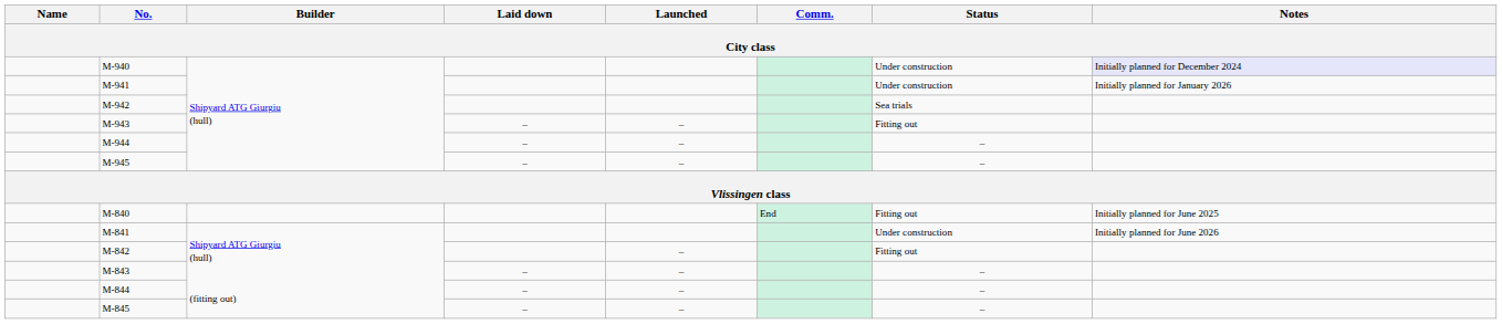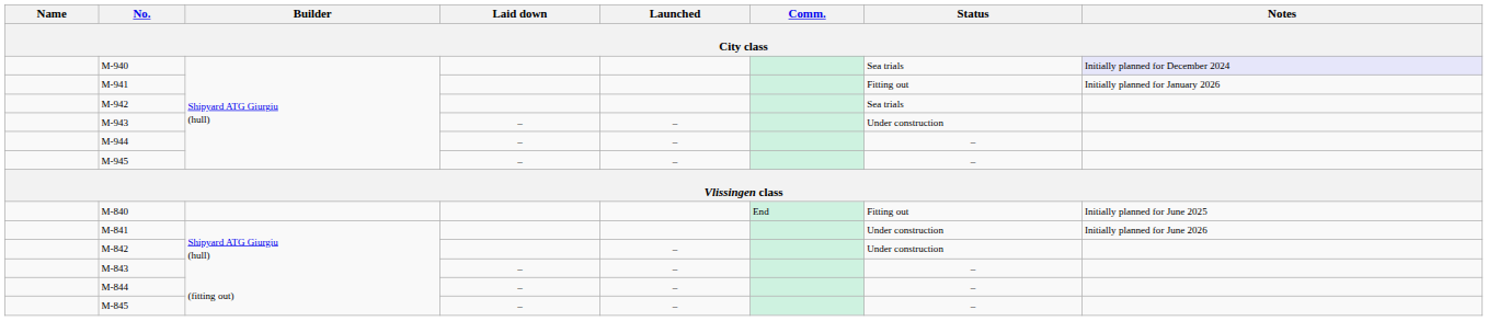M-940 | Status: Under construction -> Sea trials
M-941 | Status: Under construction -> Fitting out
M-943 | Status: Fitting out -> Under construction
M-842 | Status: Fitting out -> Under construction
